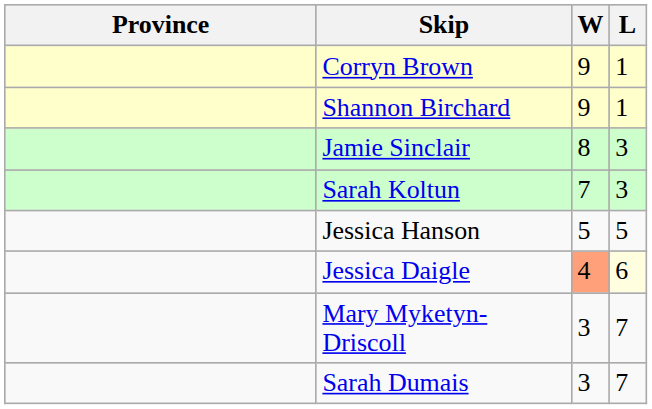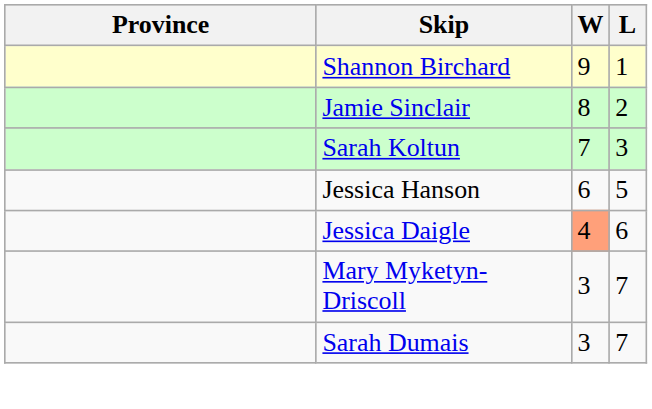- row: Corryn Brown | 9 | 1
Jamie Sinclair | L: 3 -> 2
Jessica Hanson | W: 5 -> 6
Jessica Daigle | L: lightyellow background -> no background
